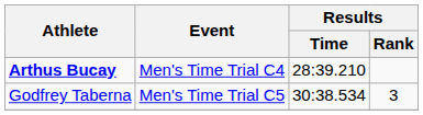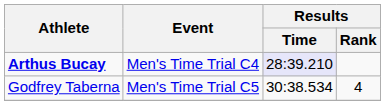Arthus Bucay | Results / Time: no background -> lavender background
Godfrey Taberna | Results / Rank: 3 -> 4
